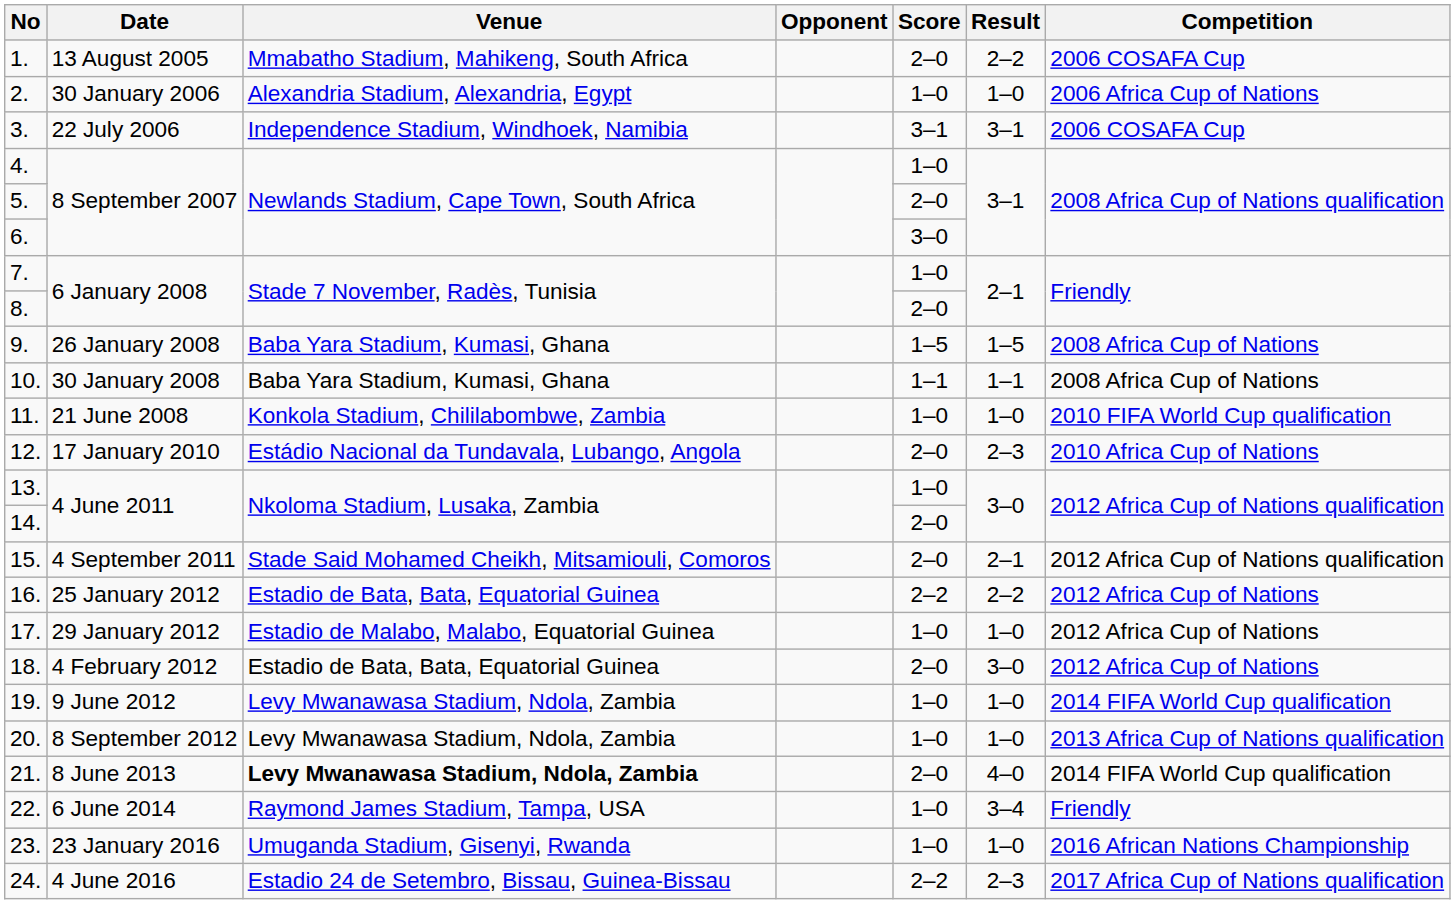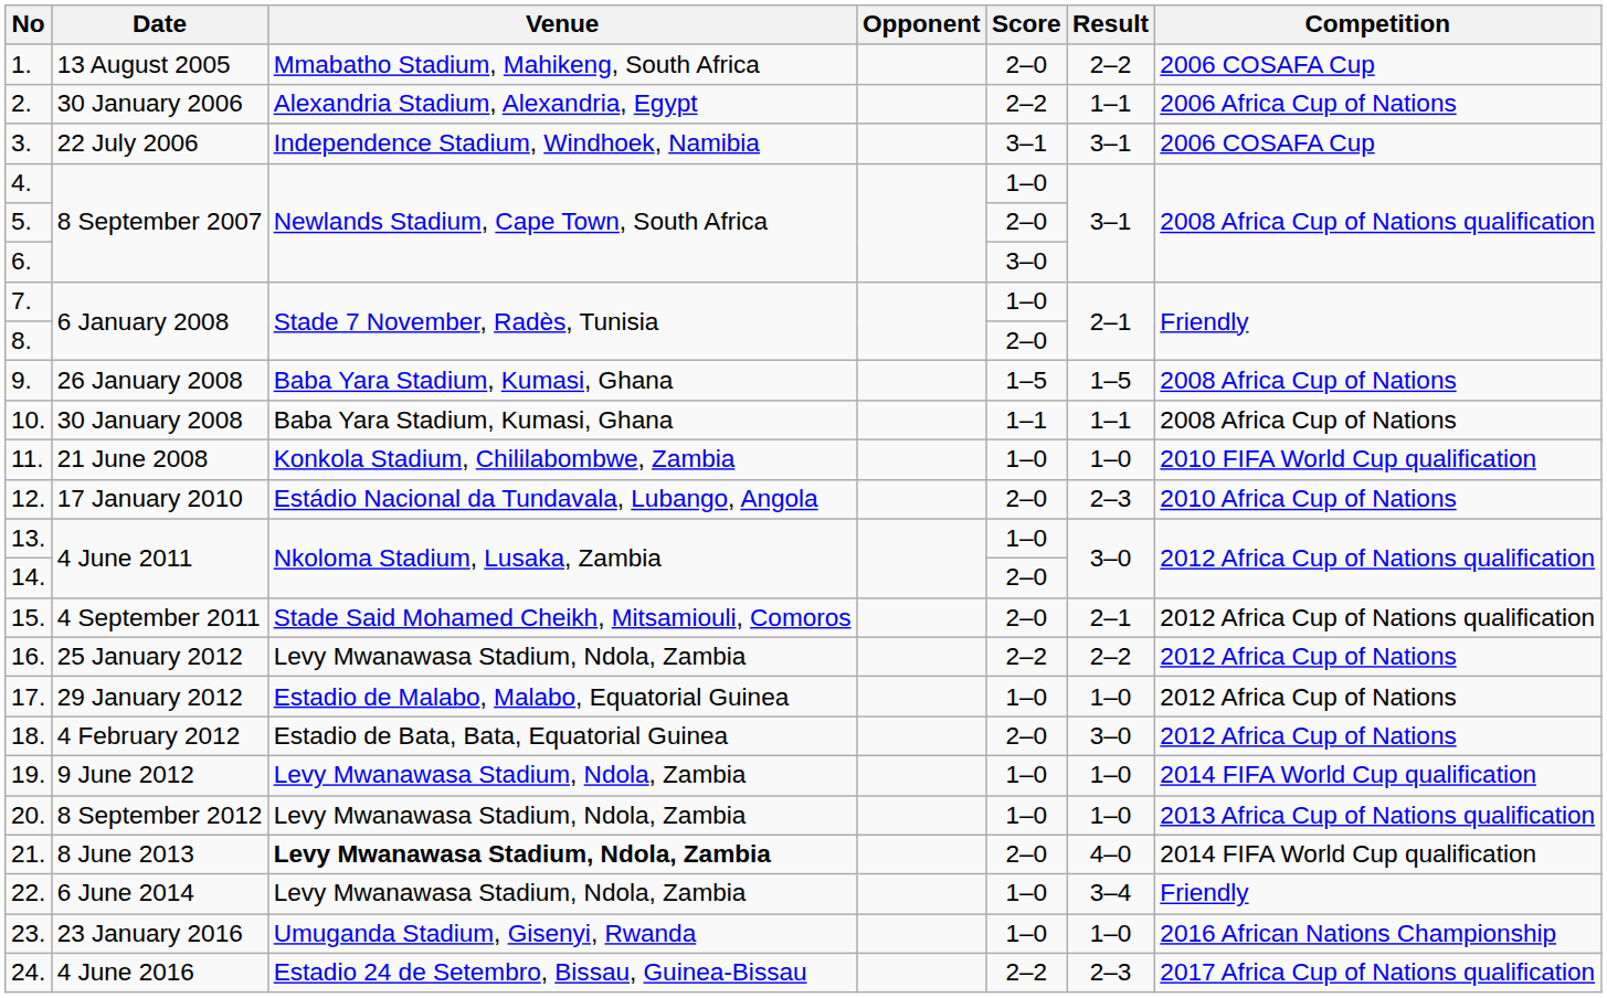2. | Score: 1–0 -> 2–2
2. | Result: 1–0 -> 1–1
16. | Venue: Estadio de Bata, Bata, Equatorial Guinea -> Levy Mwanawasa Stadium, Ndola, Zambia
22. | Venue: Raymond James Stadium, Tampa, USA -> Levy Mwanawasa Stadium, Ndola, Zambia
